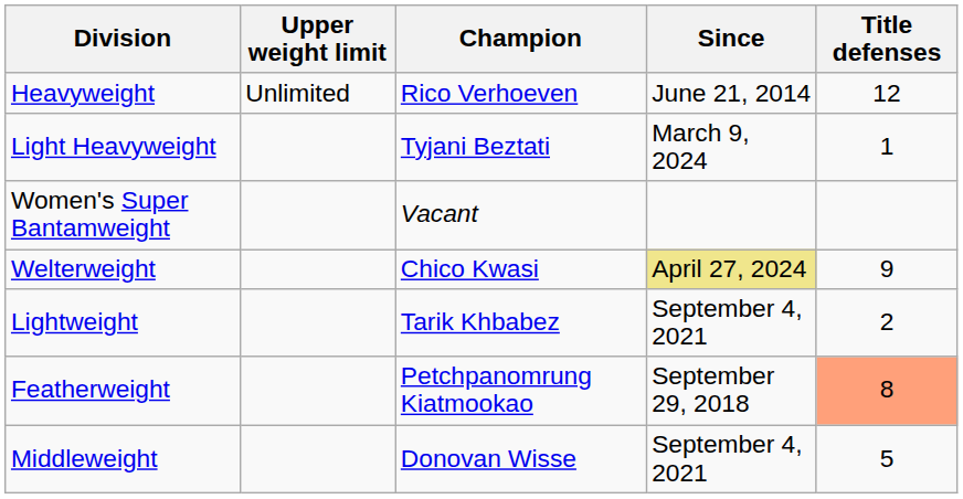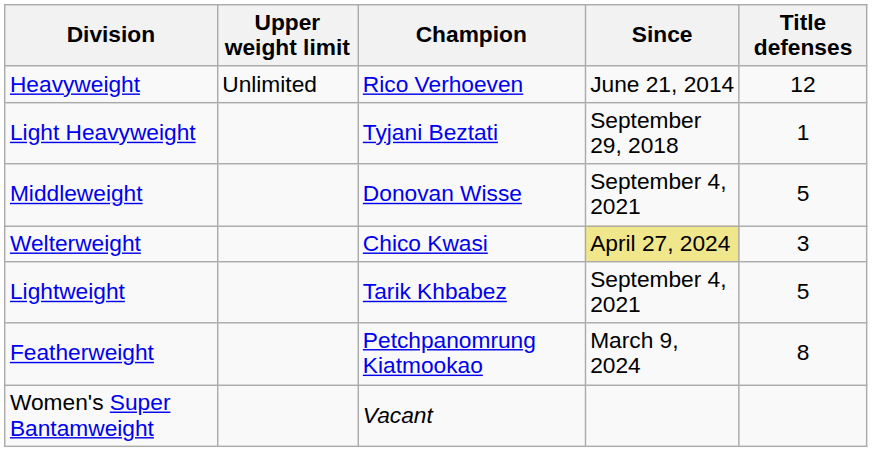Light Heavyweight | Since: March 9, 2024 -> September 29, 2018
rows swapped: Middleweight <-> Women's Super Bantamweight
Welterweight | Title defenses: 9 -> 3
Lightweight | Title defenses: 2 -> 5
Featherweight | Since: September 29, 2018 -> March 9, 2024
Featherweight | Title defenses: lightsalmon background -> no background
